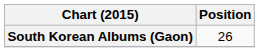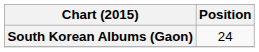South Korean Albums (Gaon) | Position: 26 -> 24
